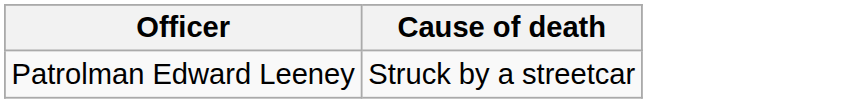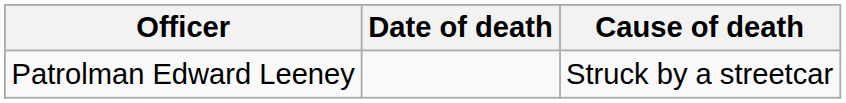+ column: Date of death
